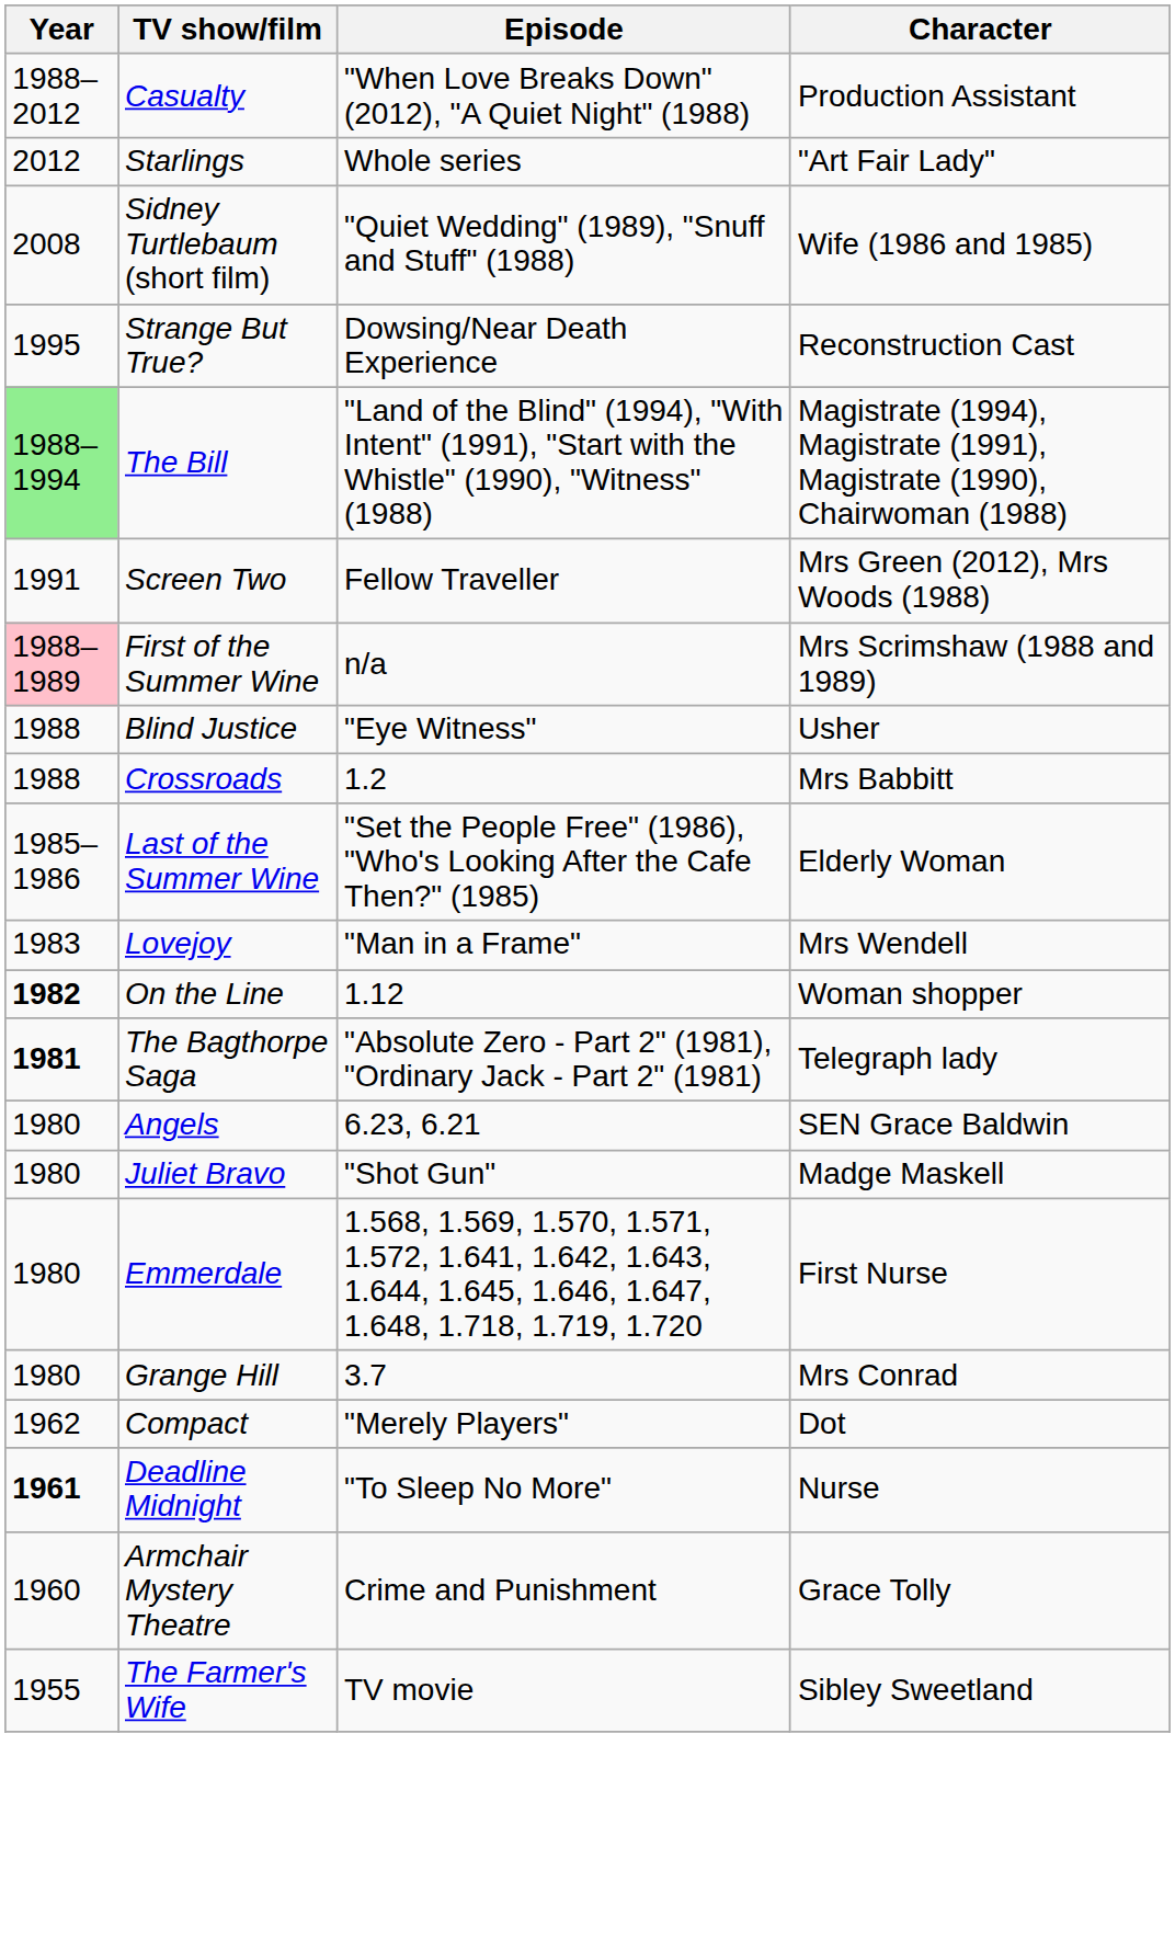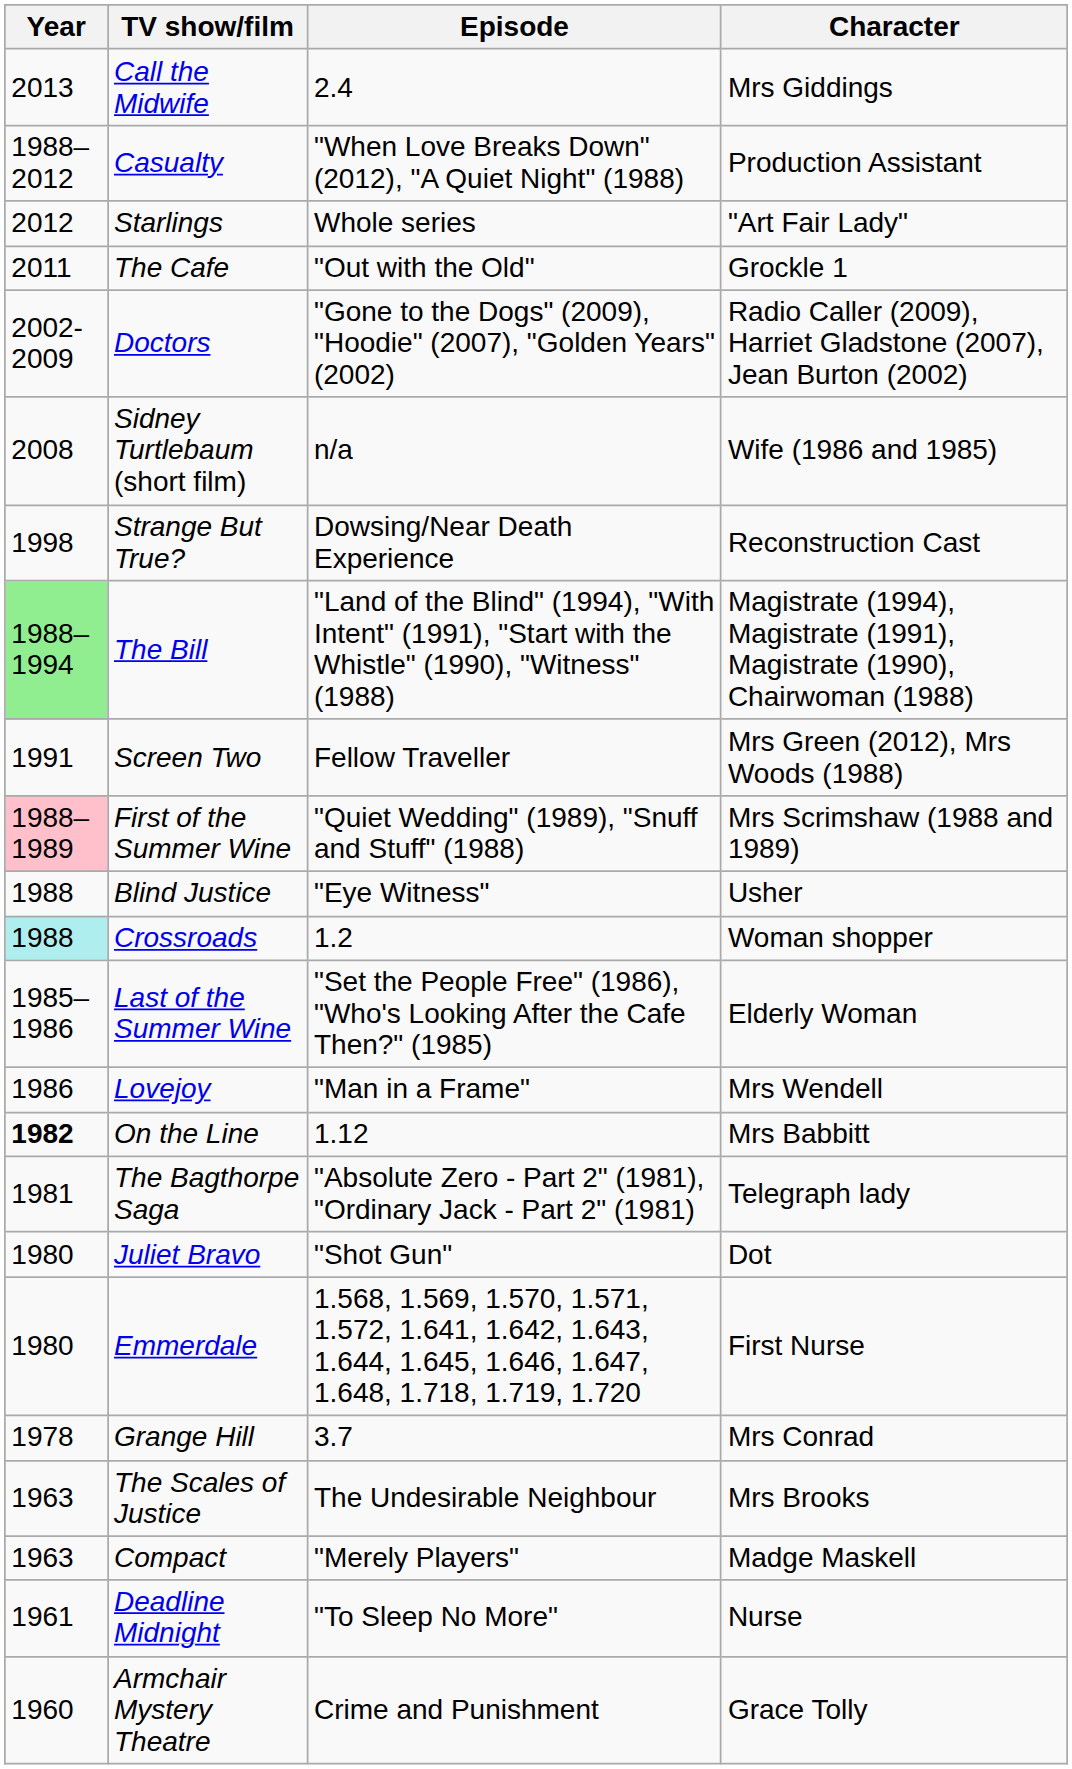+ row: 2013 | Call the Midwife | 2.4 | Mrs Giddings
+ row: 2011 | The Cafe | "Out with the Old" | Grockle 1
+ row: 2002-2009 | Doctors | "Gone to the Dogs" (2009), "Hoodie" (2007), "Golden Years" (2002) | Radio Caller (2009), Harriet Gladstone (2007), Jean Burton (2002)
Sidney Turtlebaum (short film) | Episode: "Quiet Wedding" (1989), "Snuff and Stuff" (1988) -> n/a
Strange But True? | Year: 1995 -> 1998
First of the Summer Wine | Episode: n/a -> "Quiet Wedding" (1989), "Snuff and Stuff" (1988)
Crossroads | Year: no background -> paleturquoise background
Crossroads | Character: Mrs Babbitt -> Woman shopper
Lovejoy | Year: 1983 -> 1986
On the Line | Character: Woman shopper -> Mrs Babbitt
The Bagthorpe Saga | Year: bold -> normal
- row: 1980 | Angels | 6.23, 6.21 | SEN Grace Baldwin
Juliet Bravo | Character: Madge Maskell -> Dot
Grange Hill | Year: 1980 -> 1978
+ row: 1963 | The Scales of Justice | The Undesirable Neighbour | Mrs Brooks
Compact | Year: 1962 -> 1963
Compact | Character: Dot -> Madge Maskell
Deadline Midnight | Year: bold -> normal
- row: 1955 | The Farmer's Wife | TV movie | Sibley Sweetland
